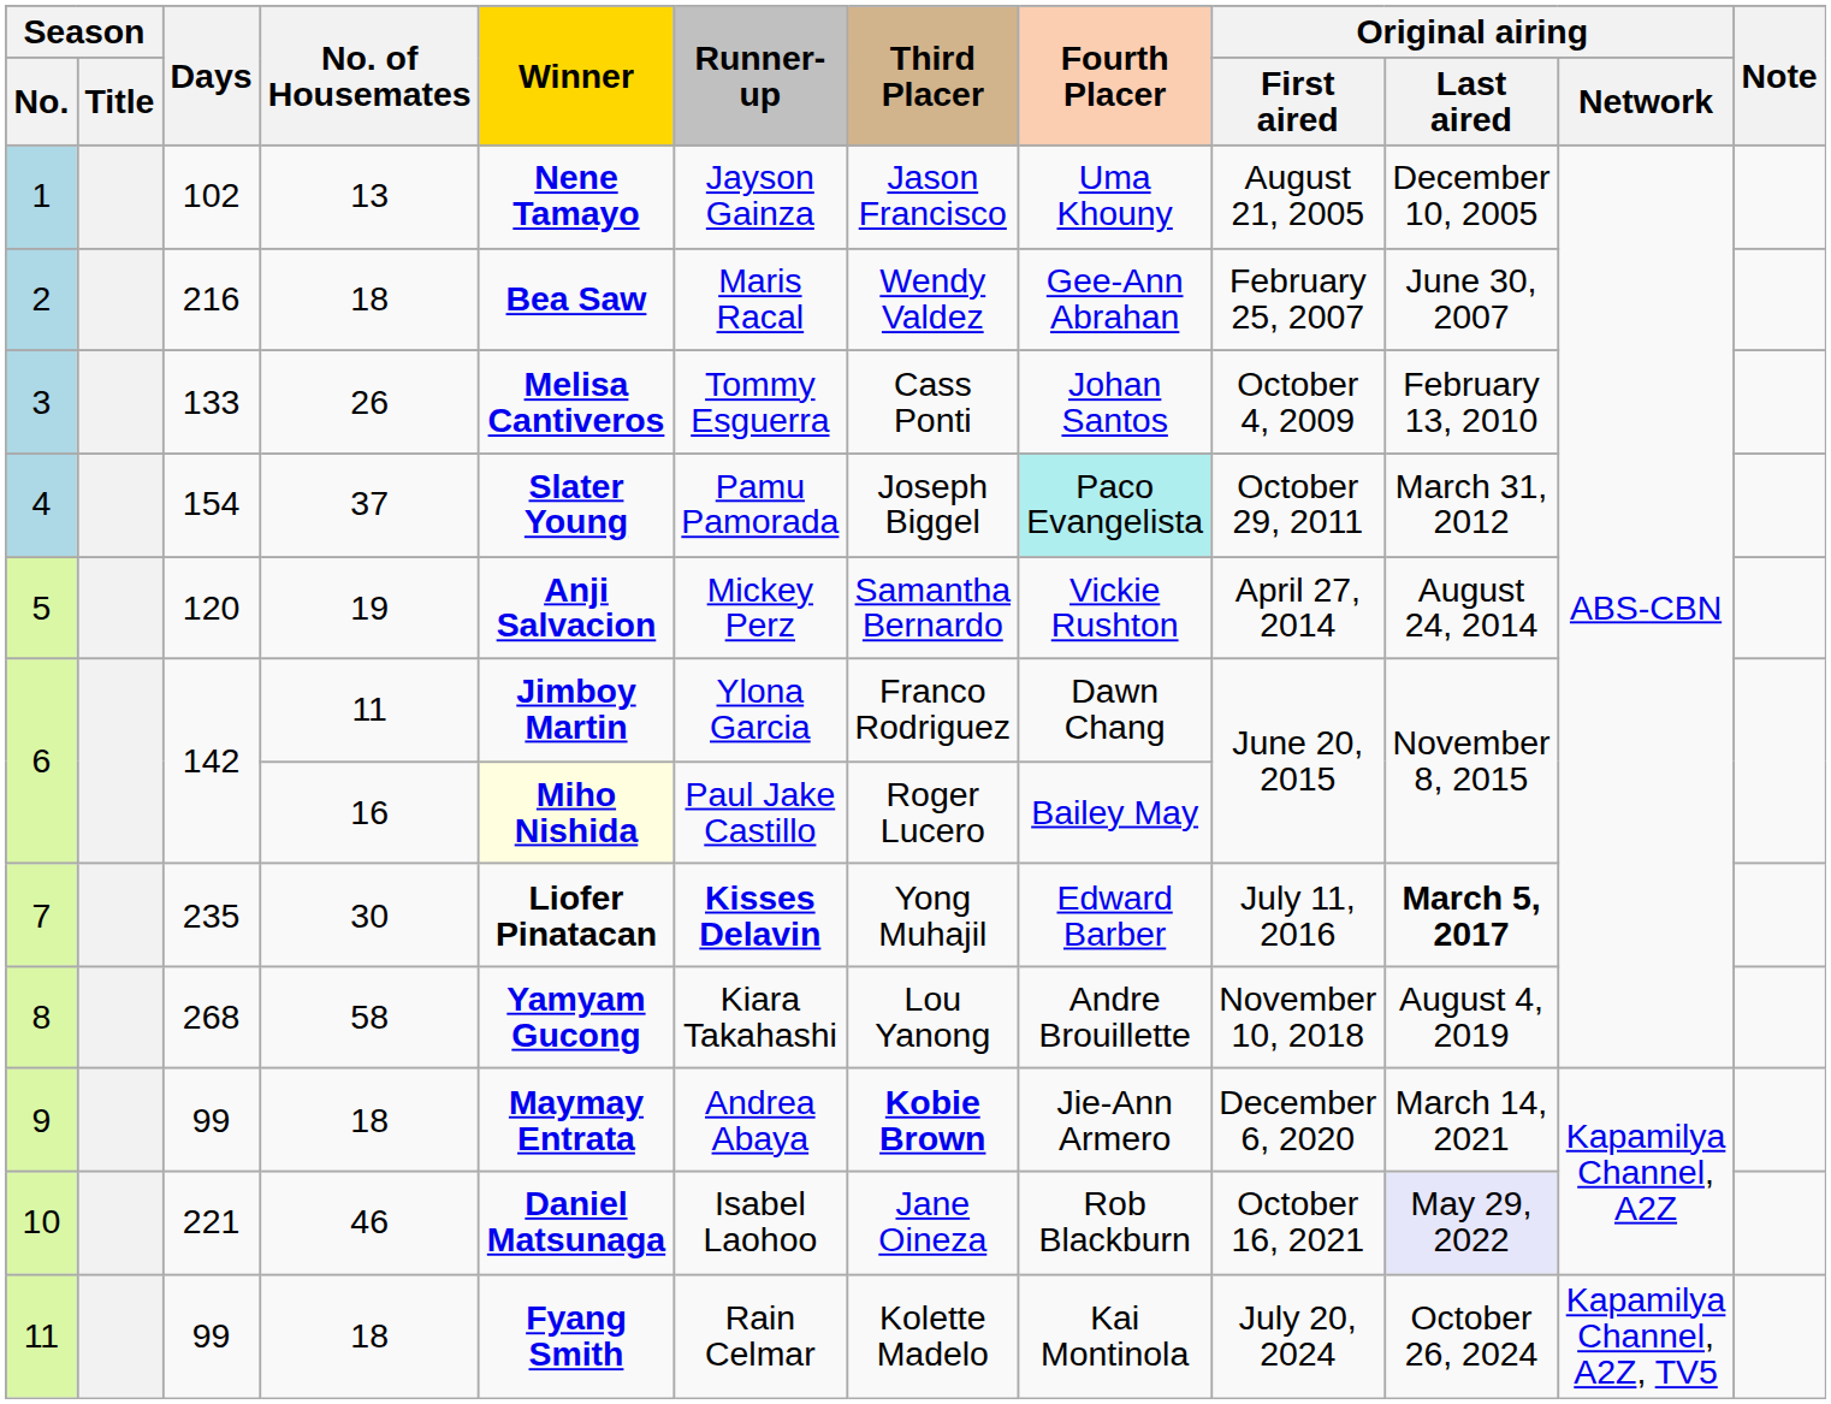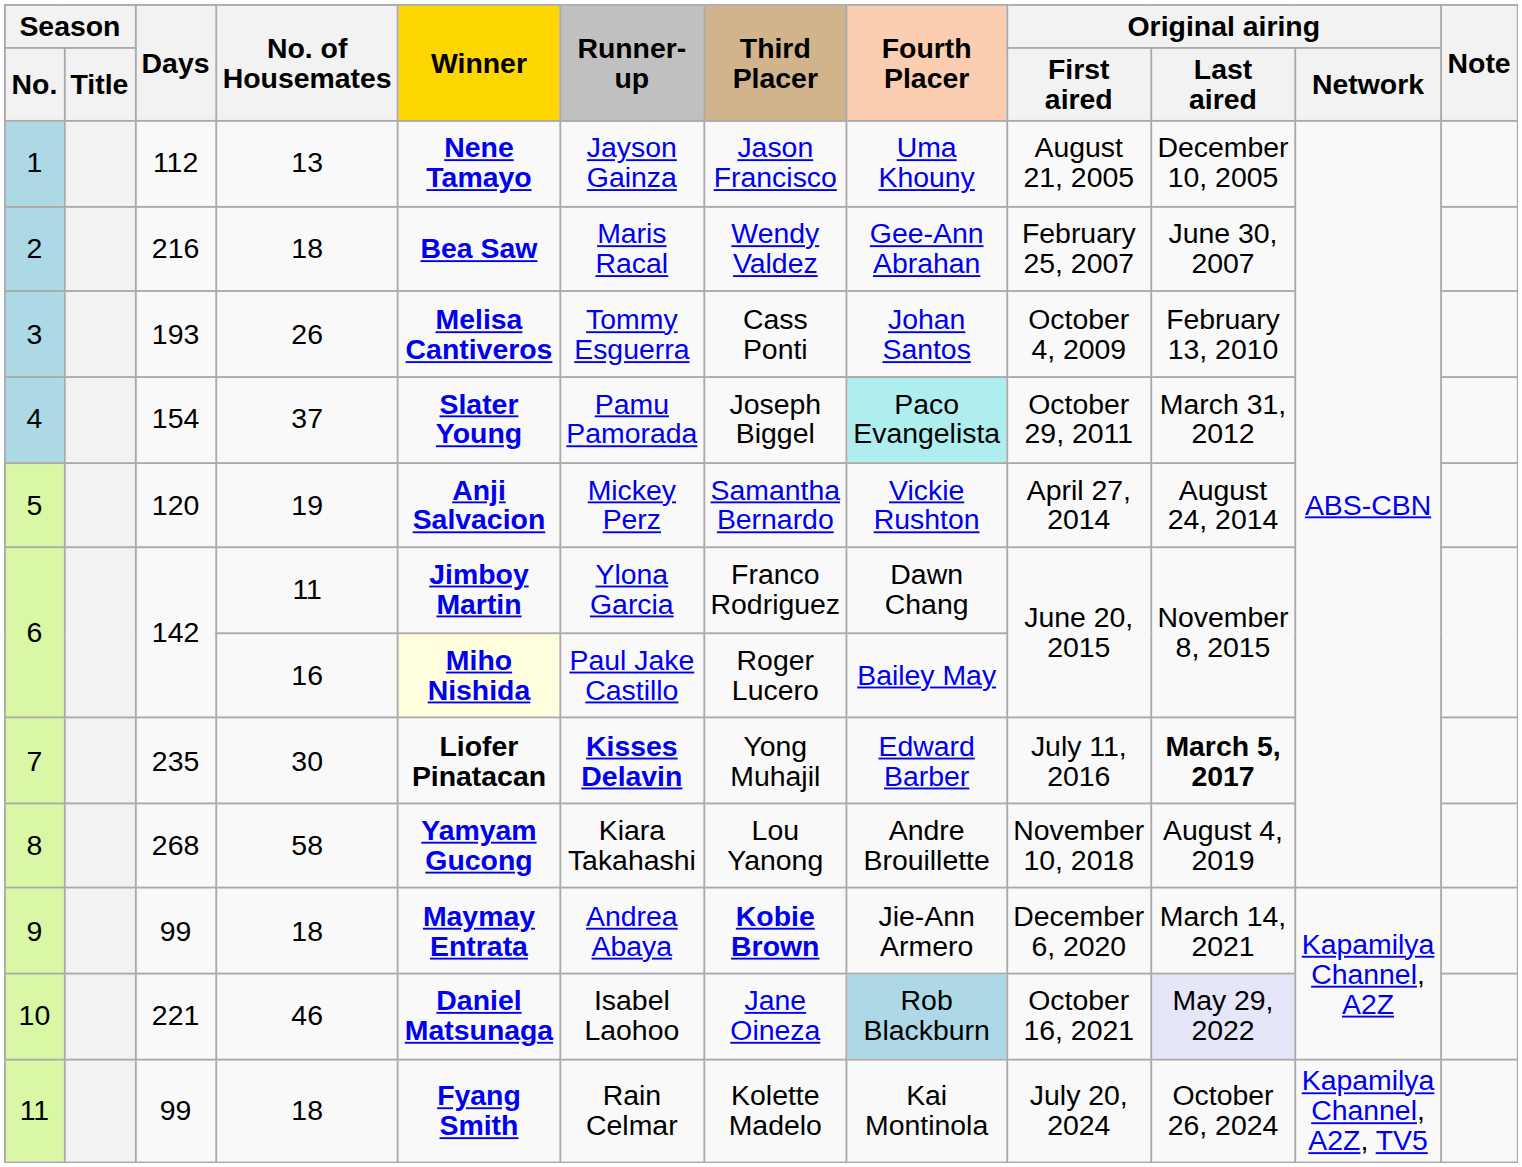1 | Days: 102 -> 112
3 | Days: 133 -> 193
10 | Fourth Placer: no background -> lightblue background
